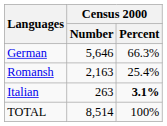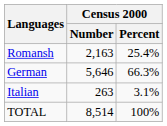rows swapped: German <-> Romansh
Italian | Census 2000 / Percent: bold -> normal
